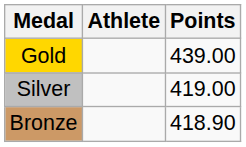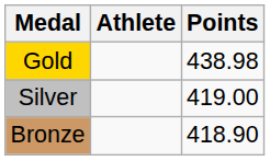Gold | Points: 439.00 -> 438.98
